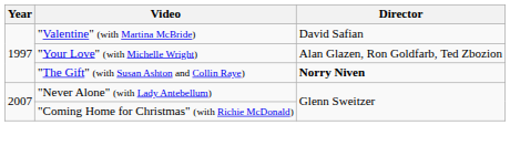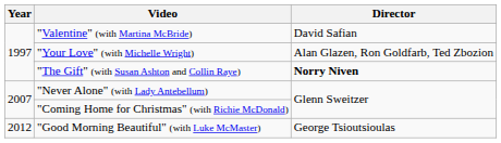+ row: 2012 | "Good Morning Beautiful" (with Luke McMaster) | George Tsioutsioulas
